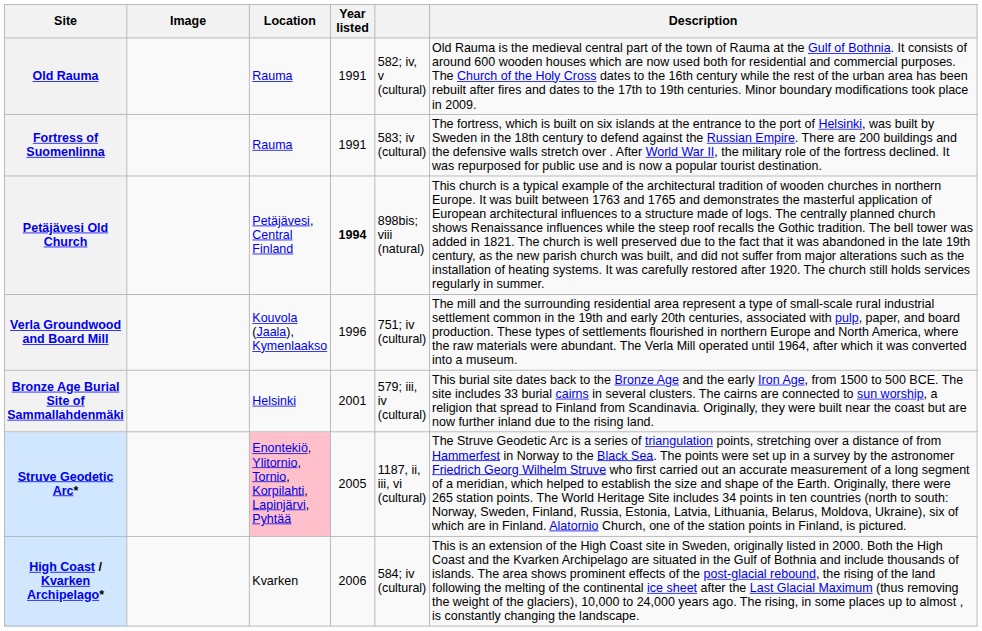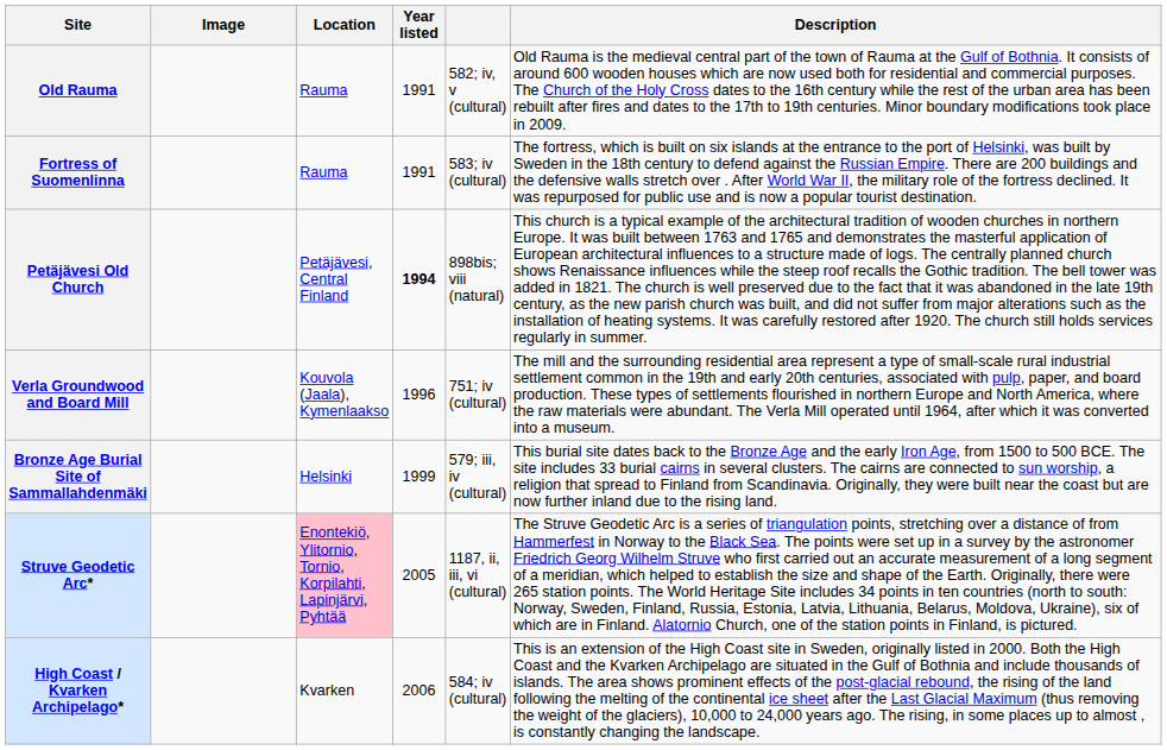Bronze Age Burial Site of Sammallahdenmäki | Year listed: 2001 -> 1999
